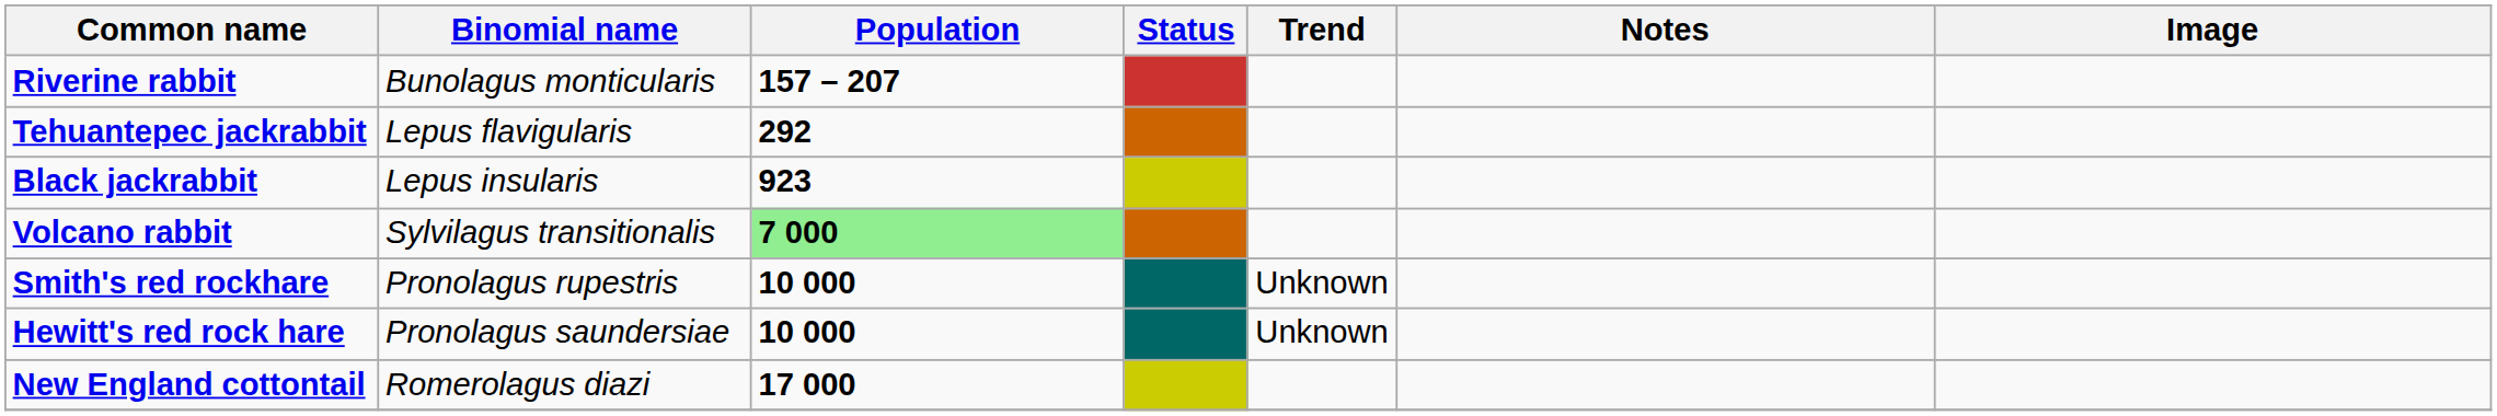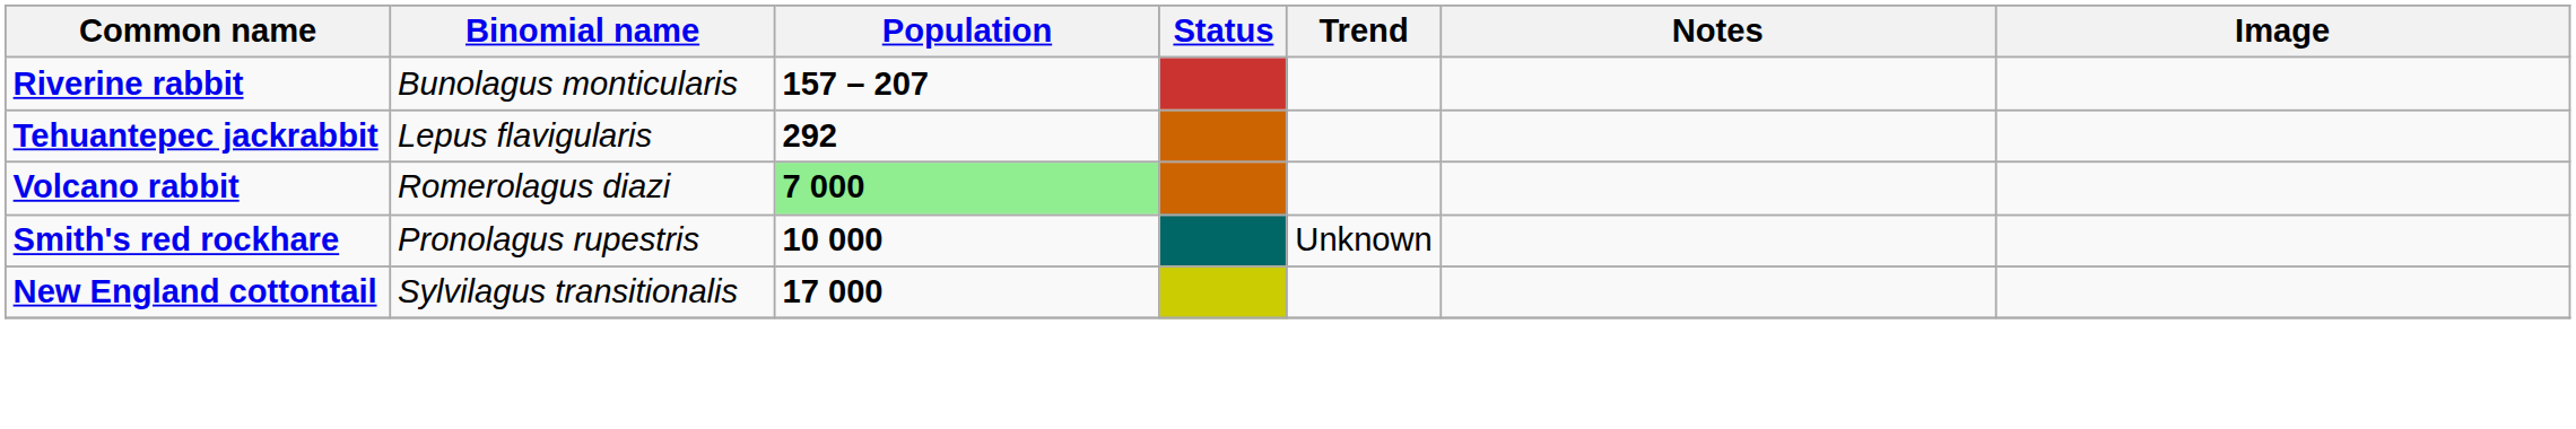- row: Black jackrabbit | Lepus insularis | 923
Volcano rabbit | Binomial name: Sylvilagus transitionalis -> Romerolagus diazi
- row: Hewitt's red rock hare | Pronolagus saundersiae | 10 000 | Unknown
New England cottontail | Binomial name: Romerolagus diazi -> Sylvilagus transitionalis
